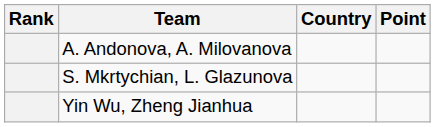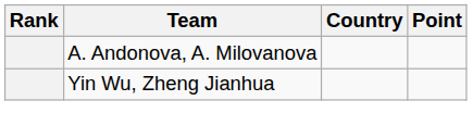- row: S. Mkrtychian, L. Glazunova
